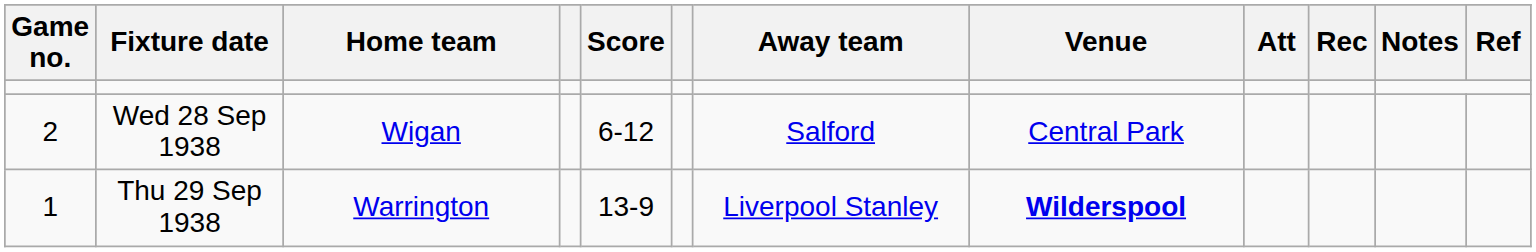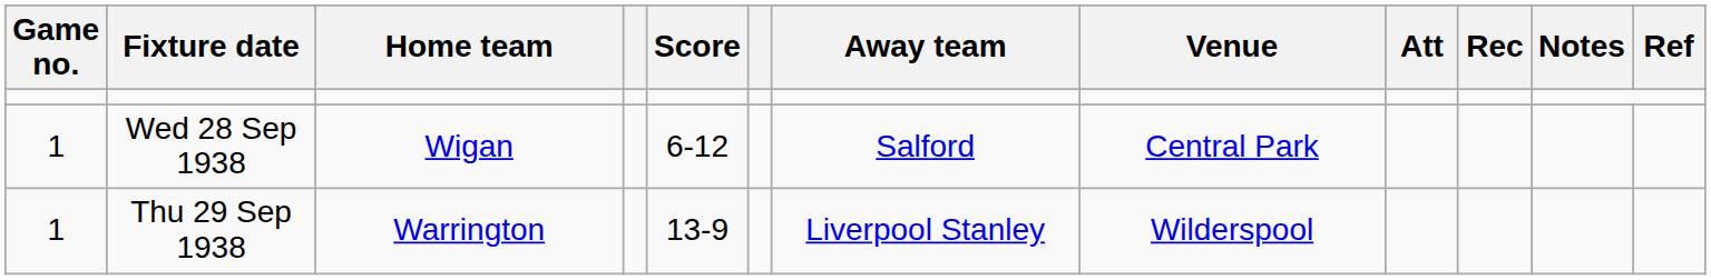Wed 28 Sep 1938 | Game no.: 2 -> 1
Thu 29 Sep 1938 | Venue: bold -> normal
